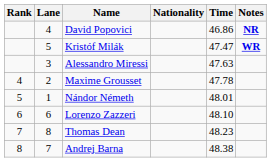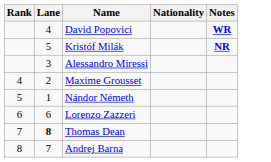- column: Time | 46.86 | 47.47 | 47.63 | 47.78 | 48.01 | 48.10 | 48.23 | 48.38
David Popovici | Notes: NR -> WR
Kristóf Milák | Notes: WR -> NR
Thomas Dean | Lane: normal -> bold
